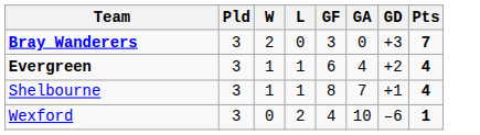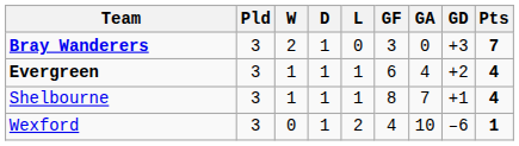+ column: D | 1 | 1 | 1 | 1
